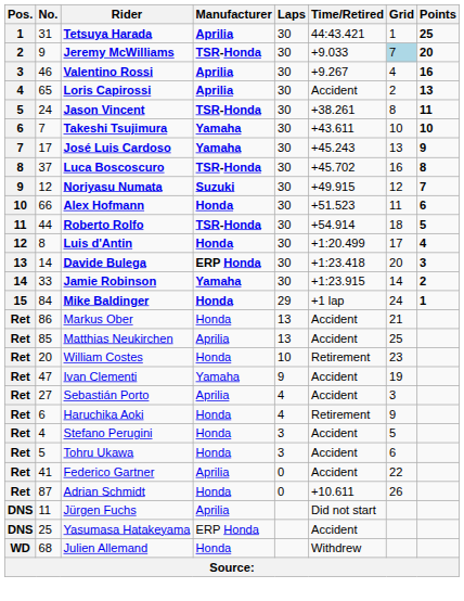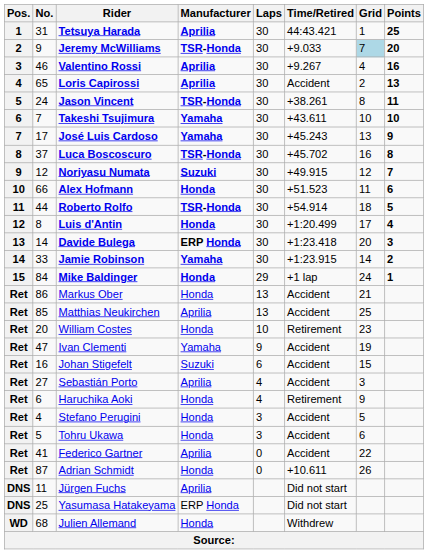+ row: Ret | 16 | Johan Stigefelt | Suzuki | 6 | Accident | 15
Yasumasa Hatakeyama | Time/Retired: Accident -> Did not start
